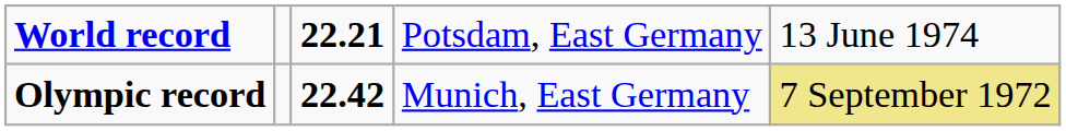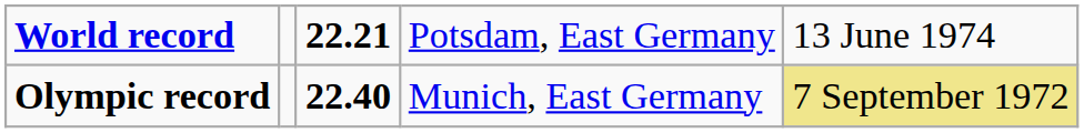Olympic record | column 3: 22.42 -> 22.40
